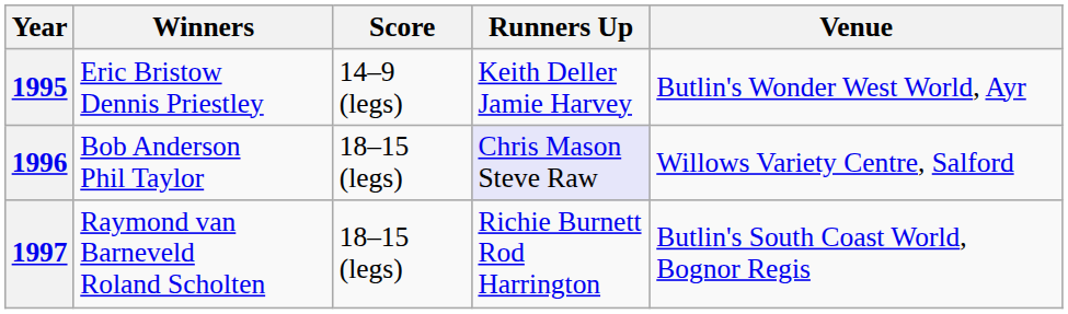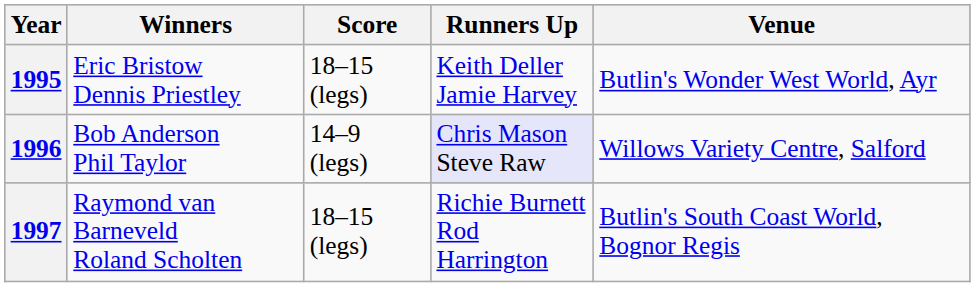1995 | Score: 14–9 (legs) -> 18–15 (legs)
1996 | Score: 18–15 (legs) -> 14–9 (legs)
